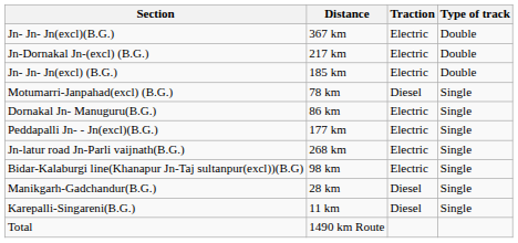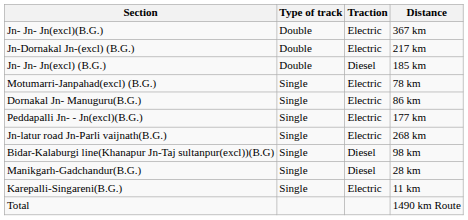columns swapped: Type of track <-> Distance
Jn- Jn- Jn(excl) (B.G.) | Traction: Electric -> Diesel
Motumarri-Janpahad(excl) (B.G.) | Traction: Diesel -> Electric
Bidar-Kalaburgi line(Khanapur Jn-Taj sultanpur(excl))(B.G) | Traction: Electric -> Diesel
Karepalli-Singareni(B.G.) | Traction: Diesel -> Electric
